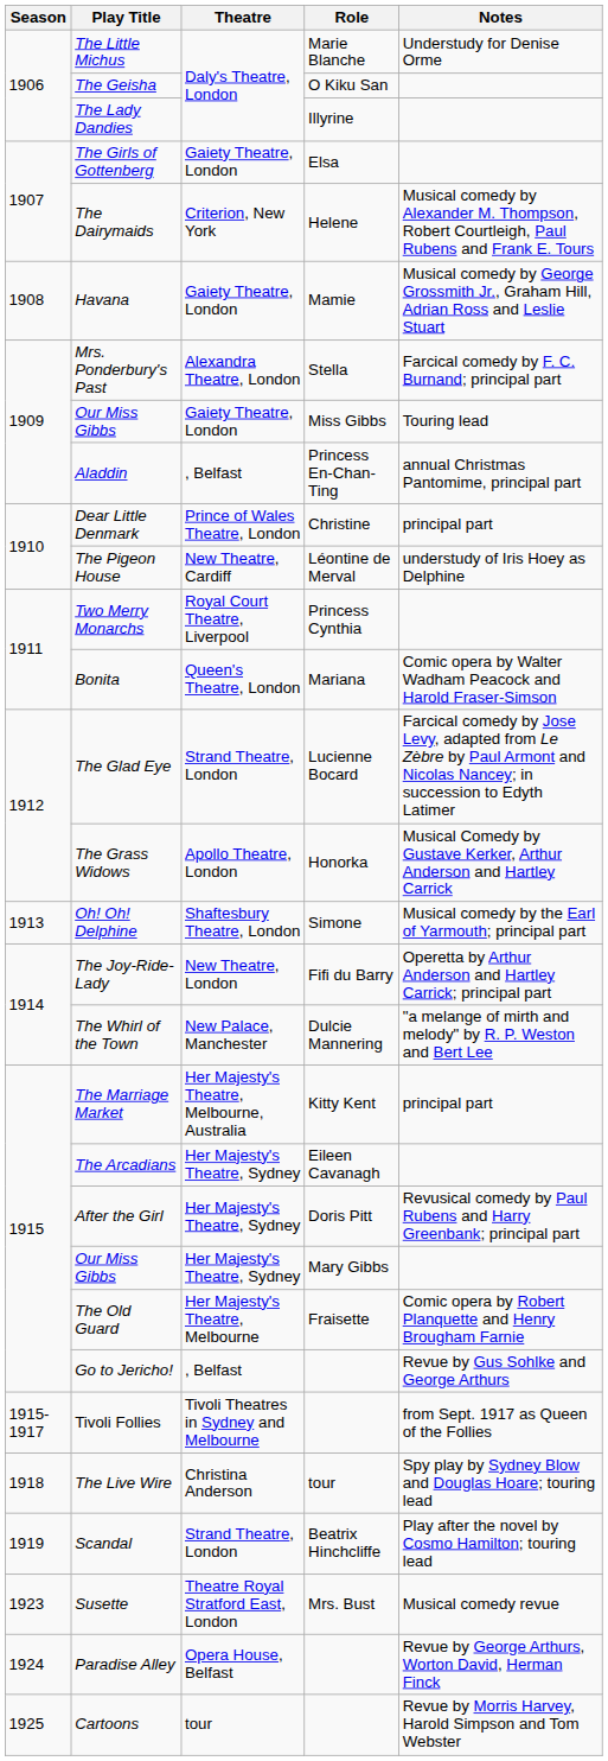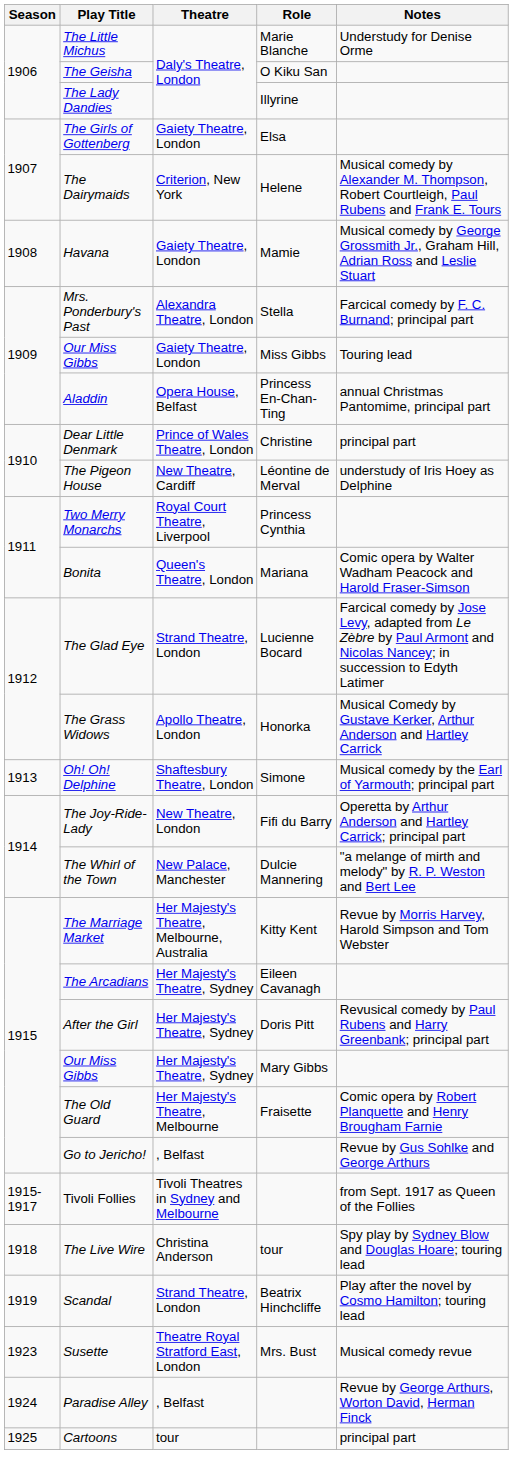Aladdin | Theatre: , Belfast -> Opera House, Belfast
The Marriage Market | Notes: principal part -> Revue by Morris Harvey, Harold Simpson and Tom Webster
Paradise Alley | Theatre: Opera House, Belfast -> , Belfast
Cartoons | Notes: Revue by Morris Harvey, Harold Simpson and Tom Webster -> principal part
